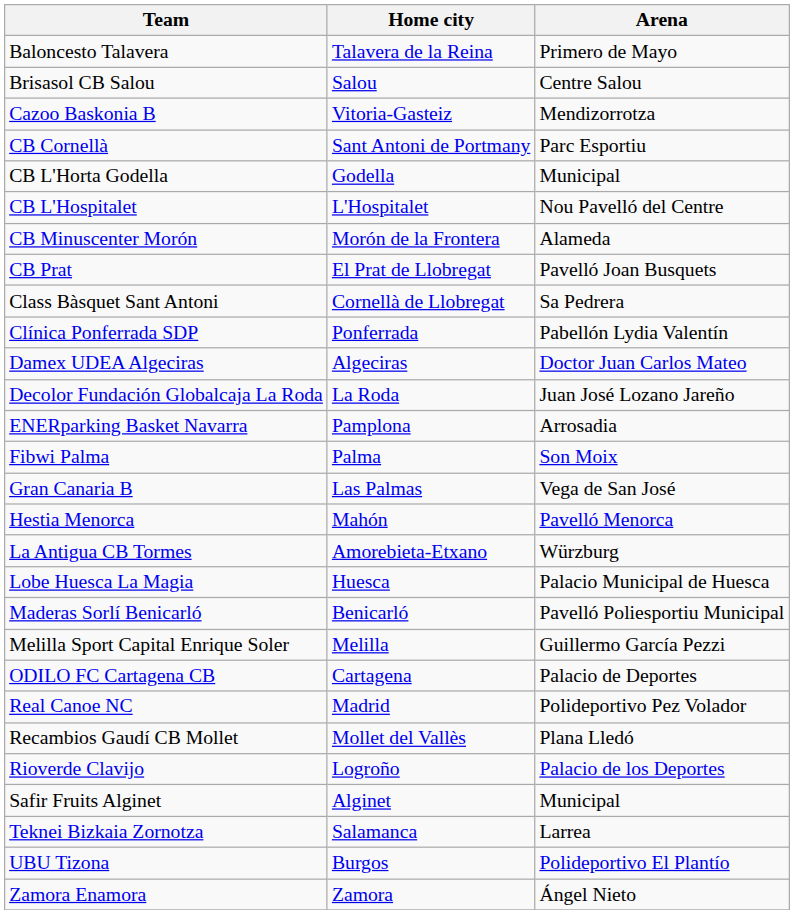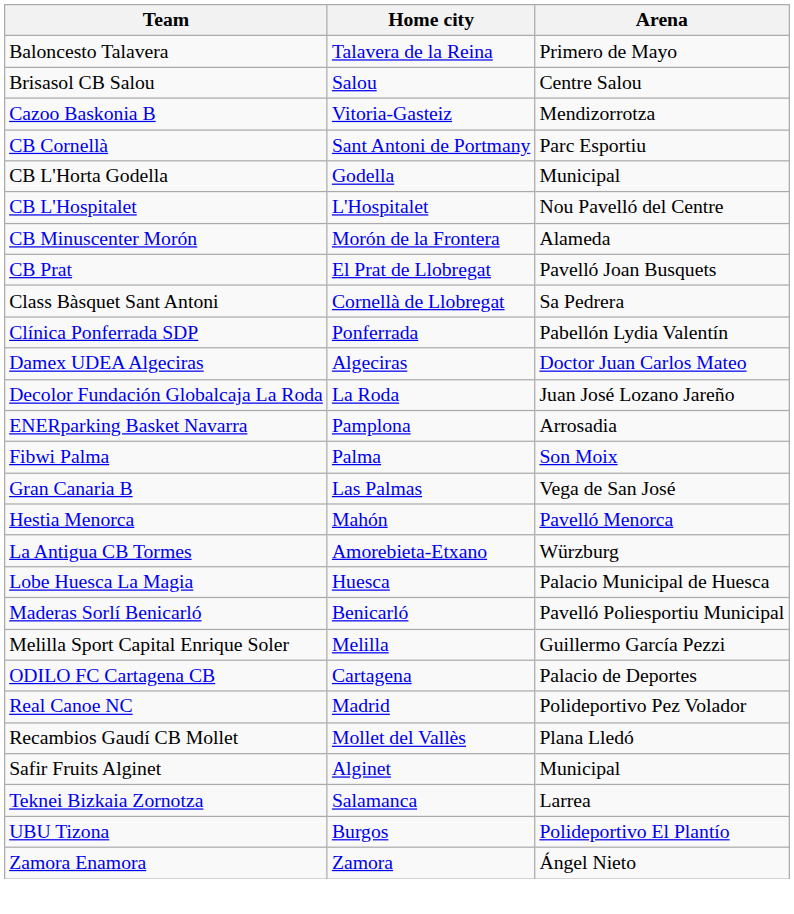- row: Rioverde Clavijo | Logroño | Palacio de los Deportes
